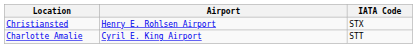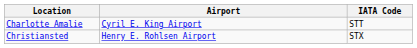rows swapped: Charlotte Amalie <-> Christiansted
